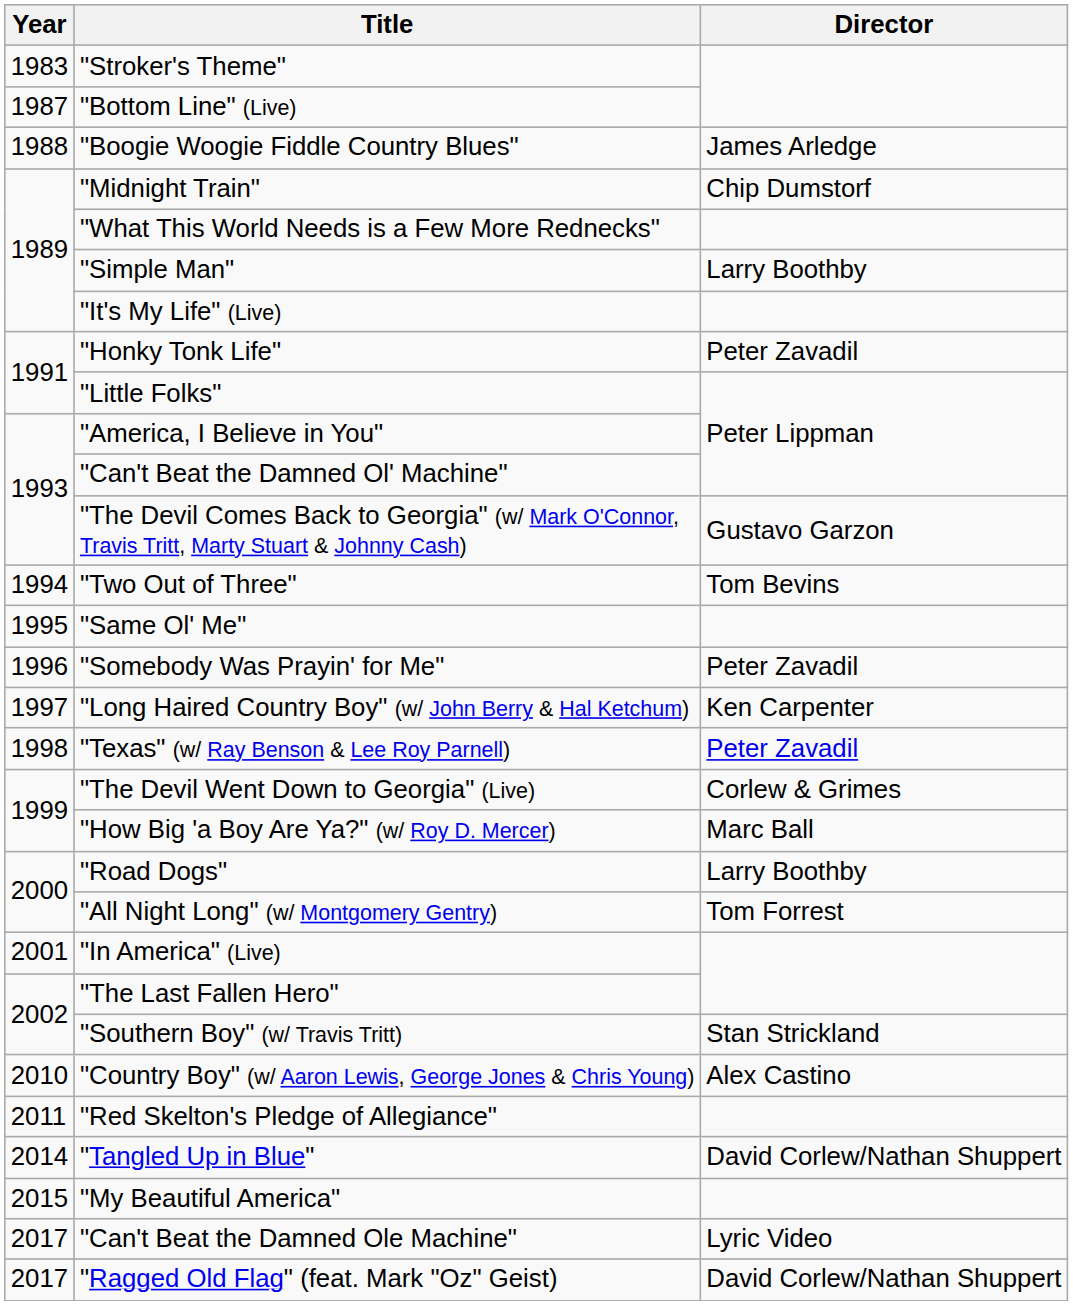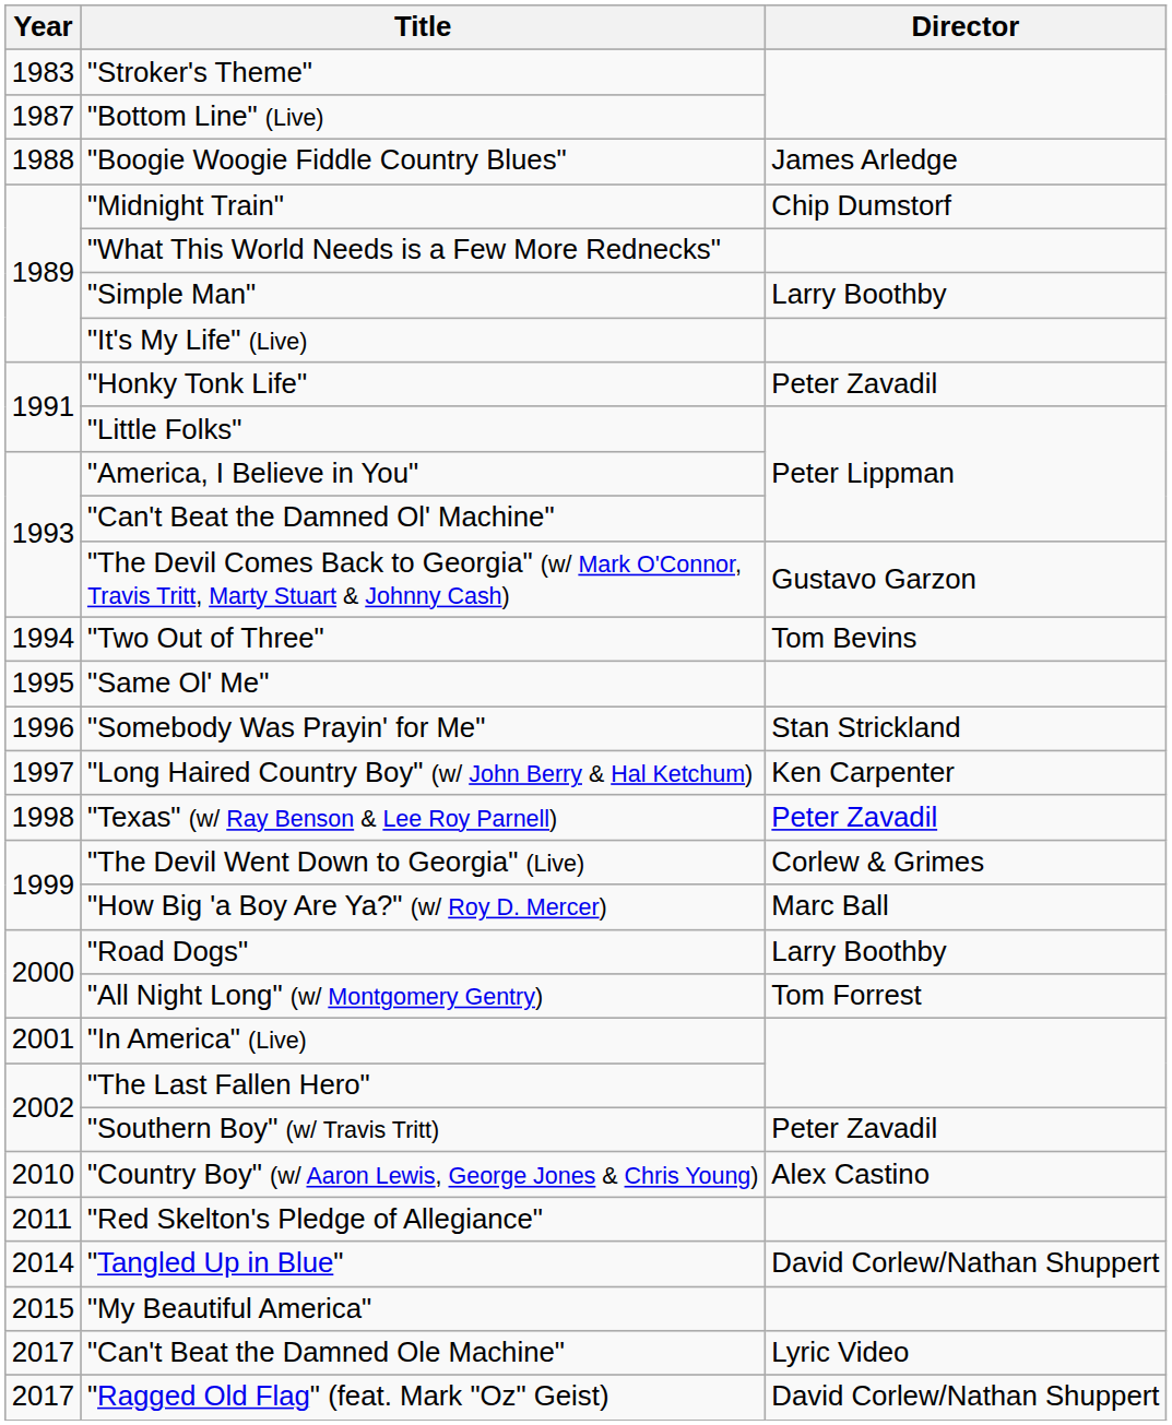"Somebody Was Prayin' for Me" | Director: Peter Zavadil -> Stan Strickland
"Southern Boy" (w/ Travis Tritt) | Director: Stan Strickland -> Peter Zavadil
